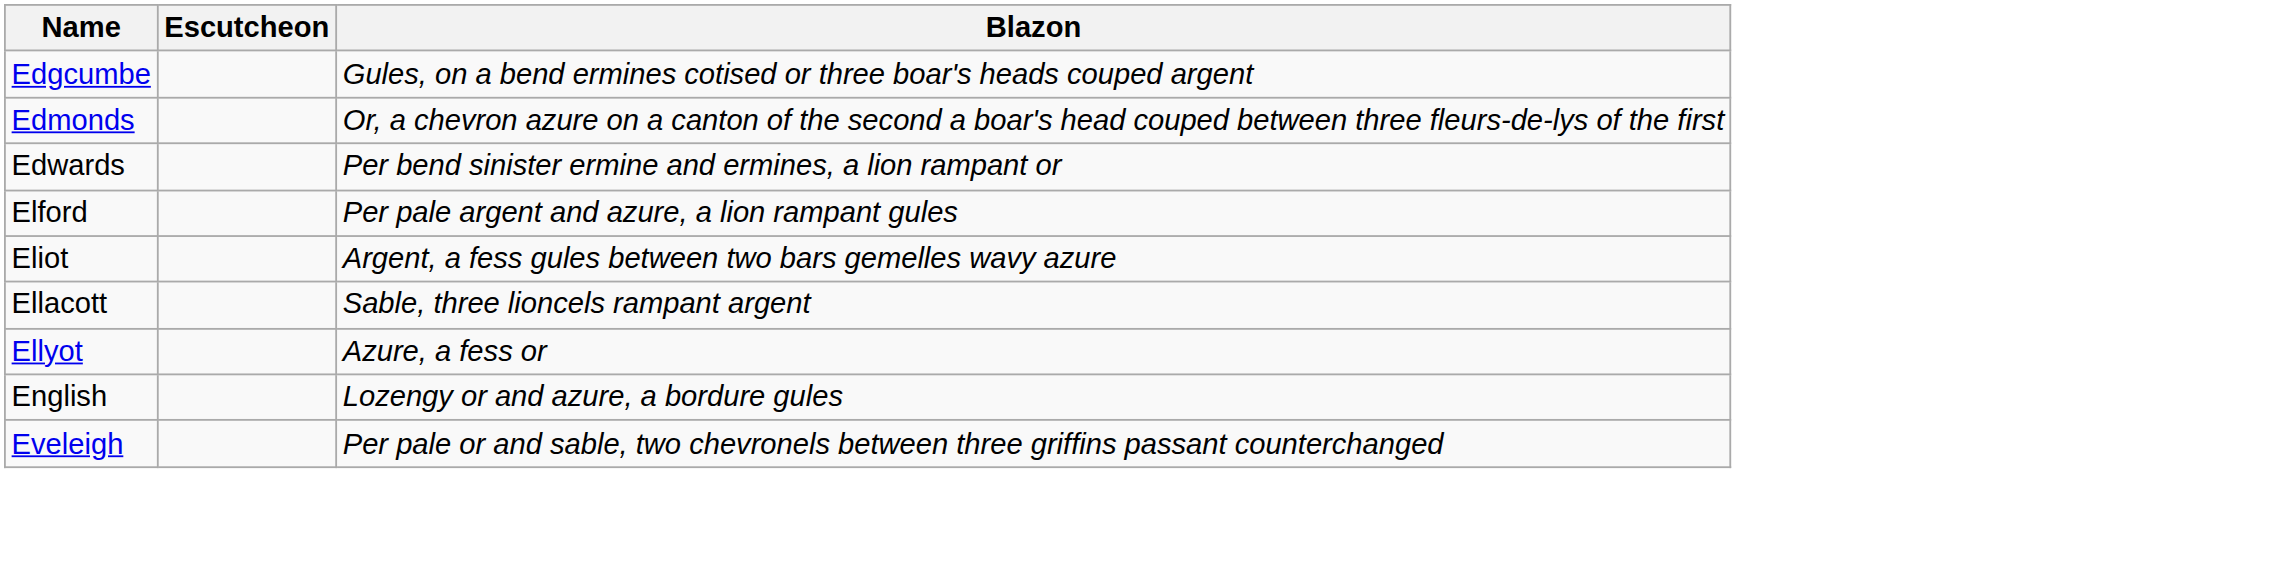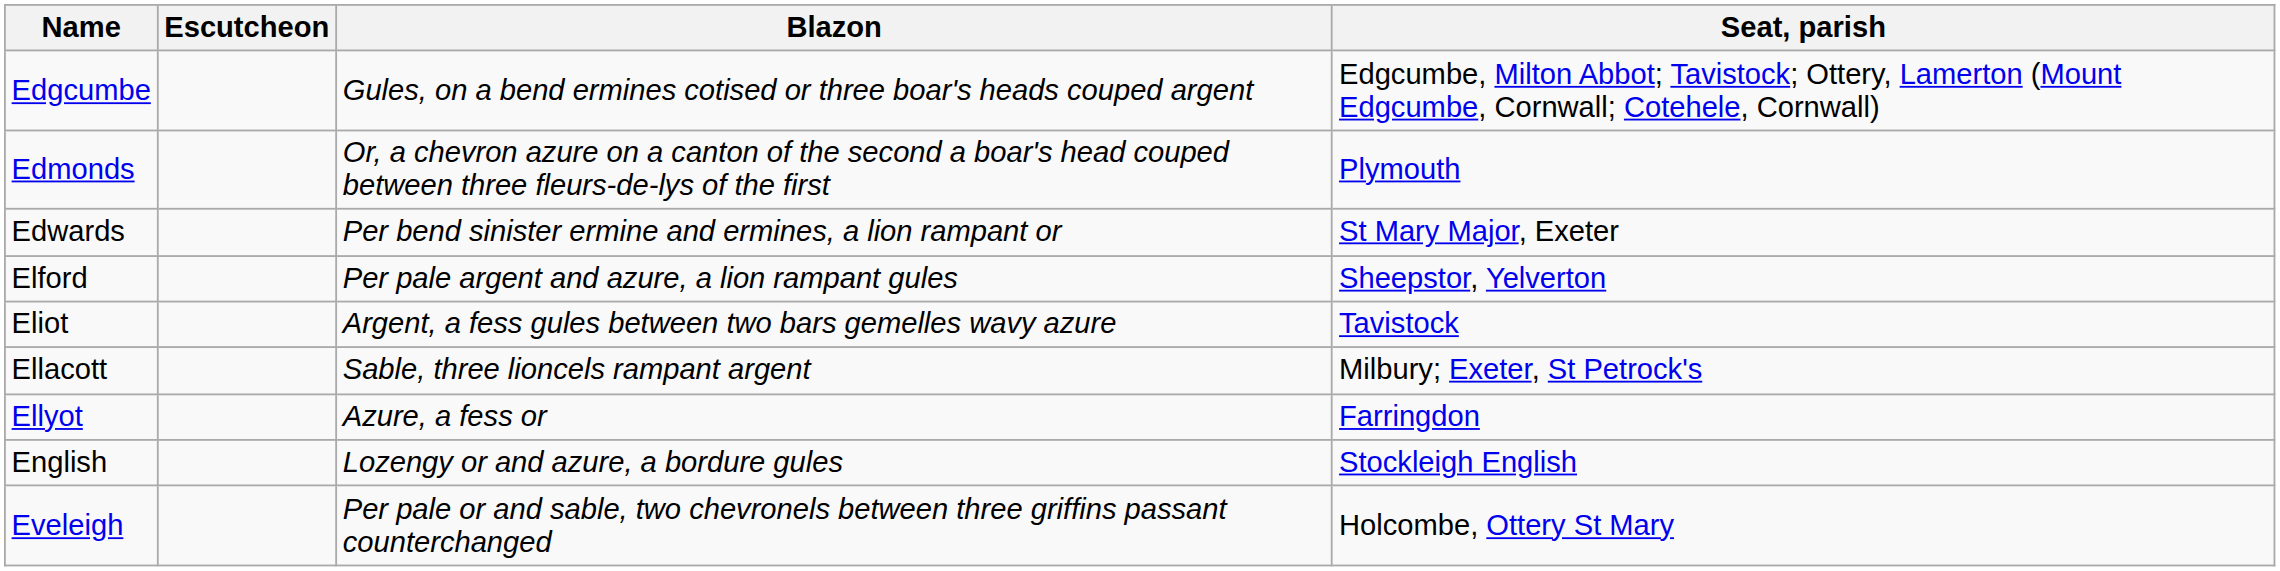+ column: Seat, parish | Edgcumbe, Milton Abbot; Tavistock; Ottery, Lamerton (Mount Edgcumbe, Cornwall; Cotehele, Cornwall) | Plymouth | St Mary Major, Exeter | Sheepstor, Yelverton | Tavistock | Milbury; Exeter, St Petrock's | Farringdon | Stockleigh English | Holcombe, Ottery St Mary
